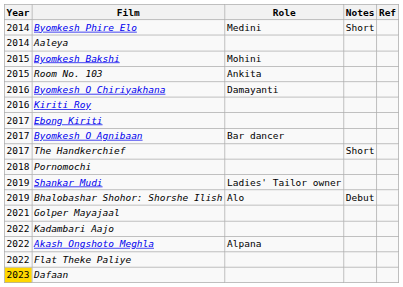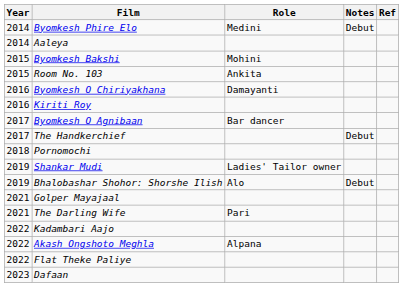Byomkesh Phire Elo | Notes: Short -> Debut
- row: 2017 | Ebong Kiriti
The Handkerchief | Notes: Short -> Debut
+ row: 2021 | The Darling Wife | Pari
Dafaan | Year: gold background -> no background
